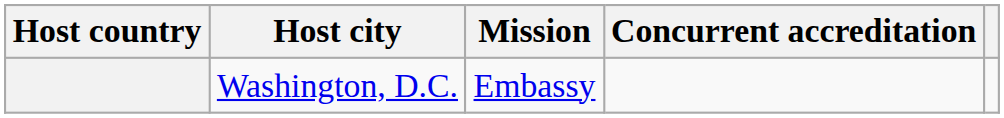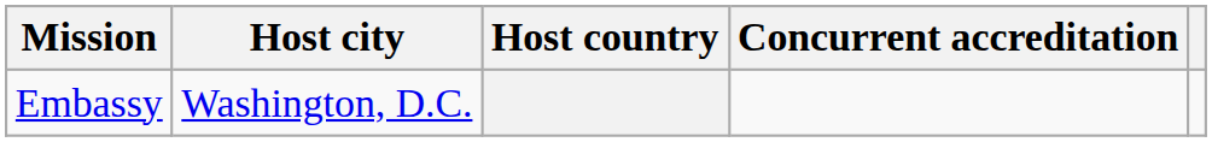columns swapped: Host country <-> Mission
